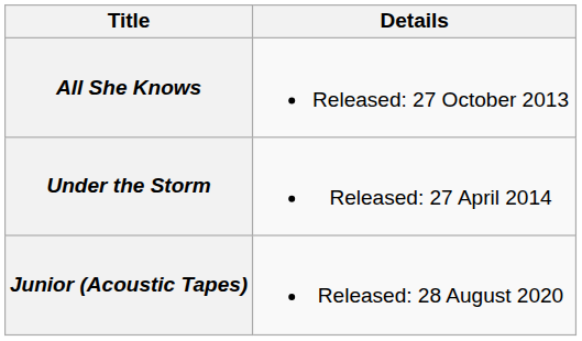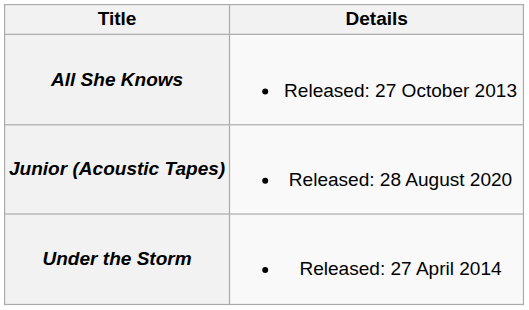rows swapped: Under the Storm <-> Junior (Acoustic Tapes)
